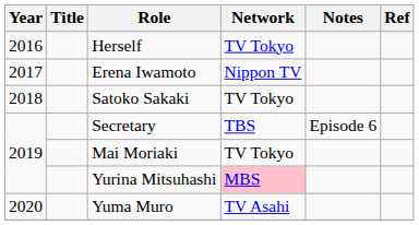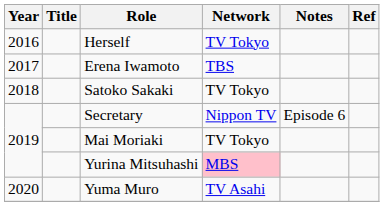Erena Iwamoto | Network: Nippon TV -> TBS
Secretary | Network: TBS -> Nippon TV
